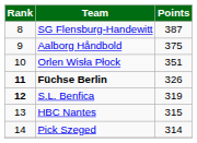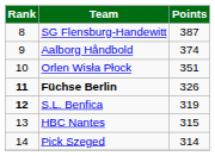Aalborg Håndbold | Points: 375 -> 374
